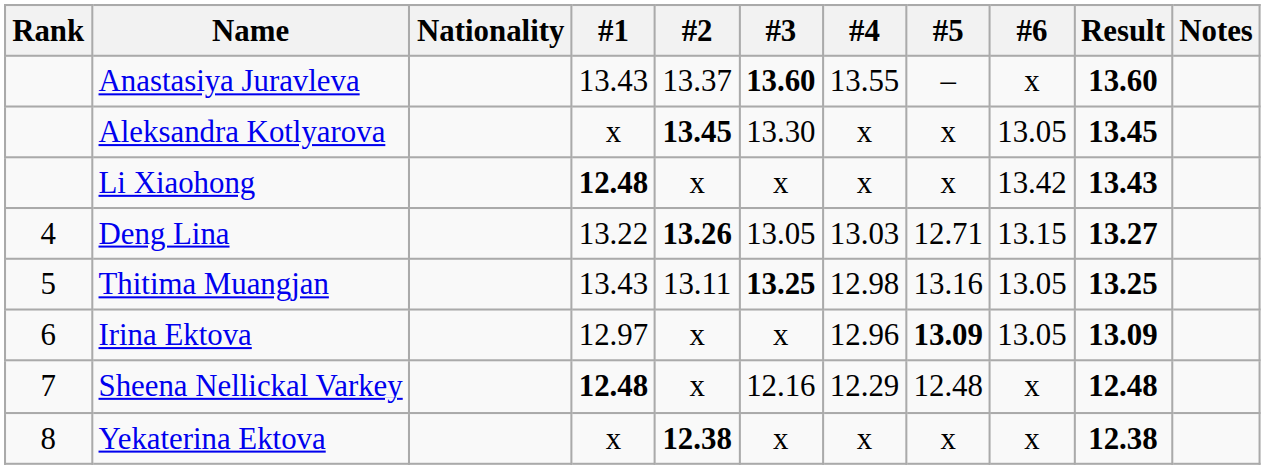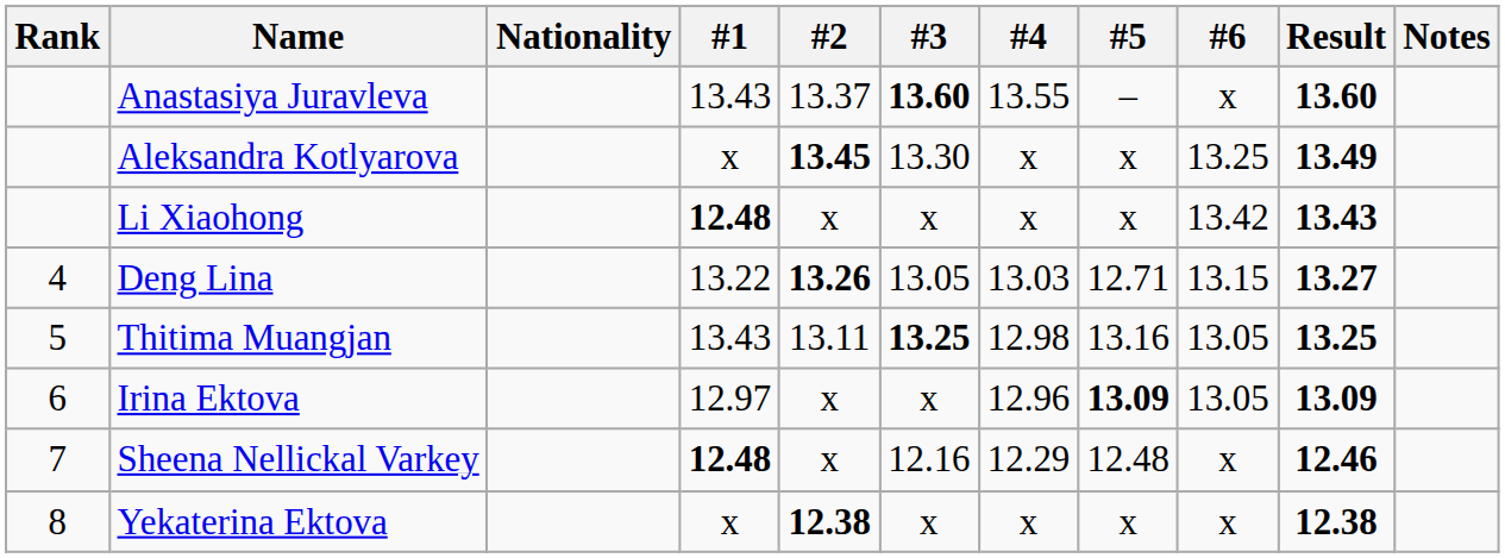Aleksandra Kotlyarova | #6: 13.05 -> 13.25
Aleksandra Kotlyarova | Result: 13.45 -> 13.49
Sheena Nellickal Varkey | Result: 12.48 -> 12.46
